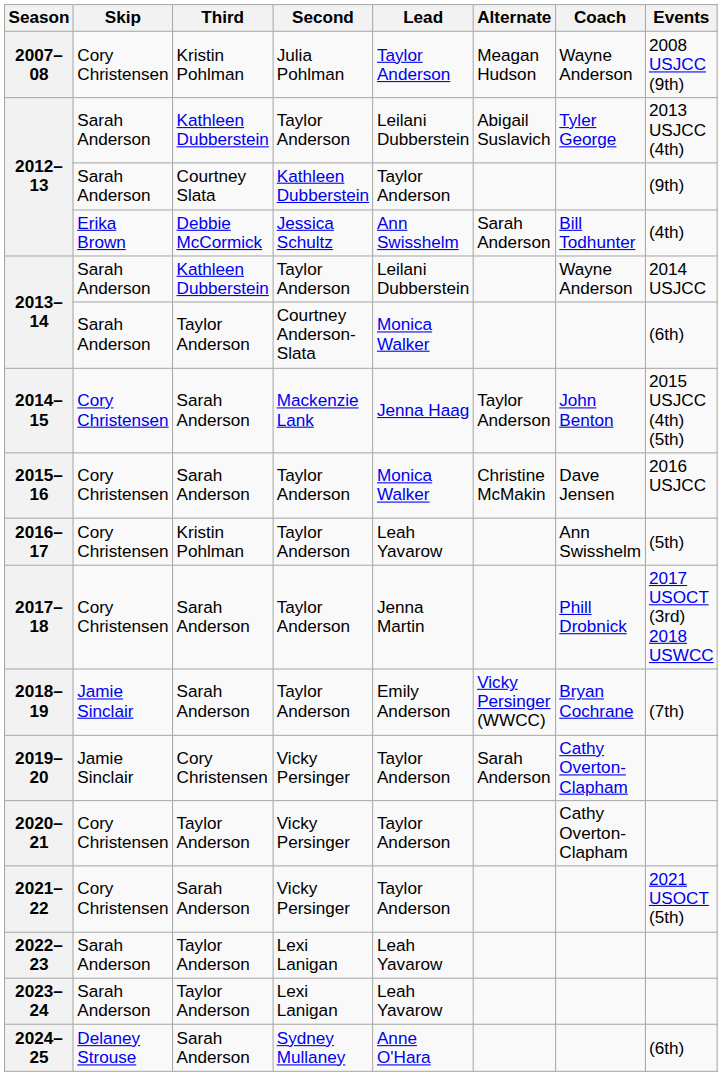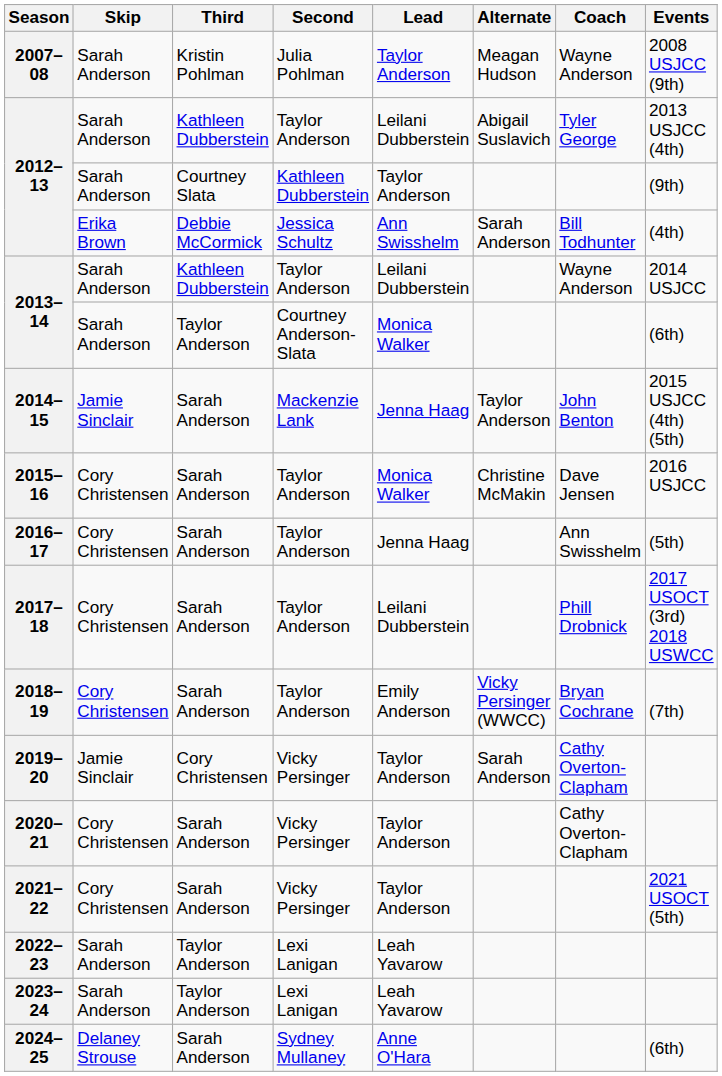2007–08 | Skip: Cory Christensen -> Sarah Anderson
2014–15 | Skip: Cory Christensen -> Jamie Sinclair
2016–17 | Third: Kristin Pohlman -> Sarah Anderson
2016–17 | Lead: Leah Yavarow -> Jenna Haag
2017–18 | Lead: Jenna Martin -> Leilani Dubberstein
2018–19 | Skip: Jamie Sinclair -> Cory Christensen
2020–21 | Third: Taylor Anderson -> Sarah Anderson
